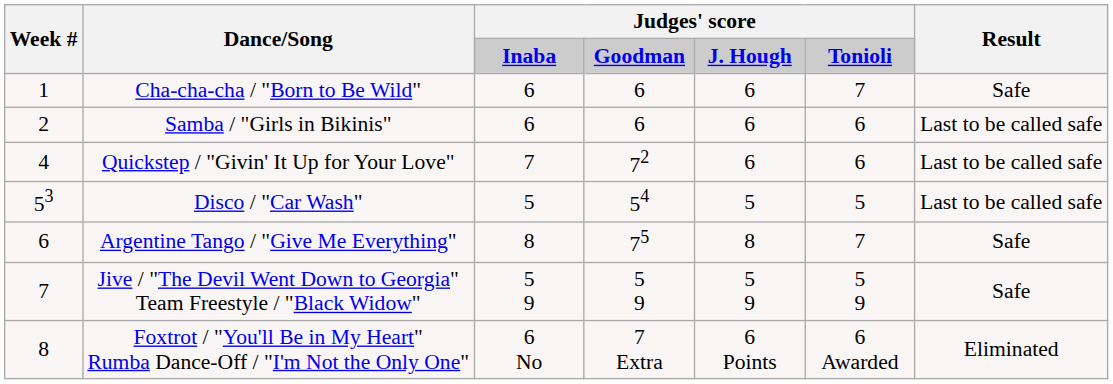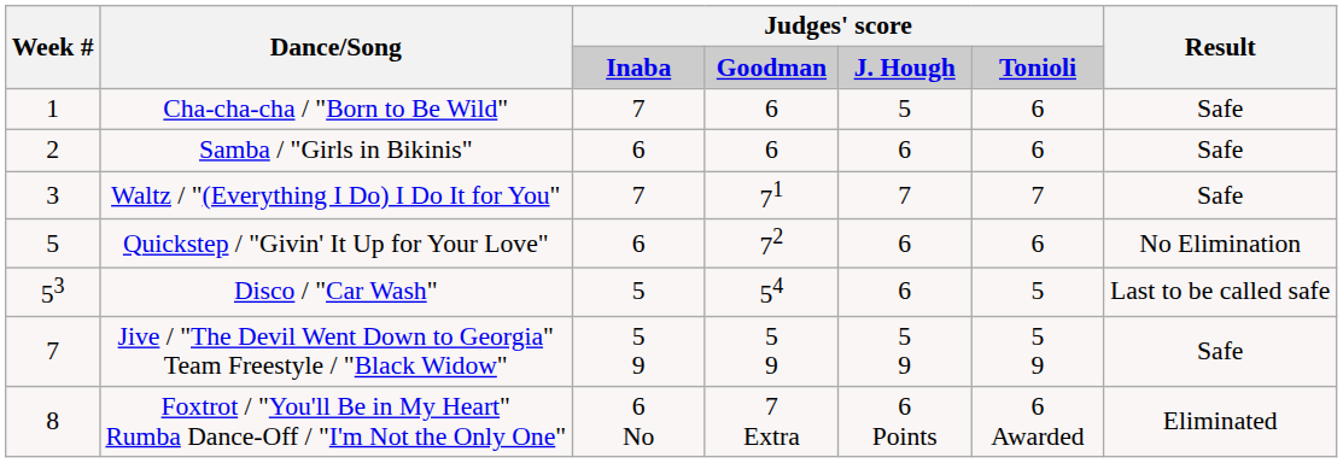Cha-cha-cha / "Born to Be Wild" | column 3: 6 -> 7
Cha-cha-cha / "Born to Be Wild" | column 5: 6 -> 5
Cha-cha-cha / "Born to Be Wild" | column 6: 7 -> 6
Samba / "Girls in Bikinis" | Result: Last to be called safe -> Safe
+ row: 3 | Waltz / "(Everything I Do) I Do It for You" | 7 | 71 | 7 | 7 | Safe
Quickstep / "Givin' It Up for Your Love" | Week #: 4 -> 5
Quickstep / "Givin' It Up for Your Love" | column 3: 7 -> 6
Quickstep / "Givin' It Up for Your Love" | Result: Last to be called safe -> No Elimination
Disco / "Car Wash" | column 5: 5 -> 6
- row: 6 | Argentine Tango / "Give Me Everything" | 8 | 75 | 8 | 7 | Safe
